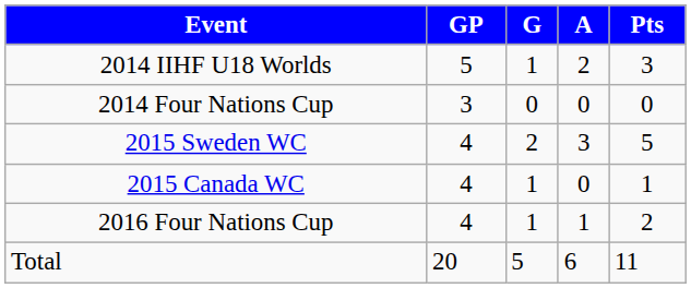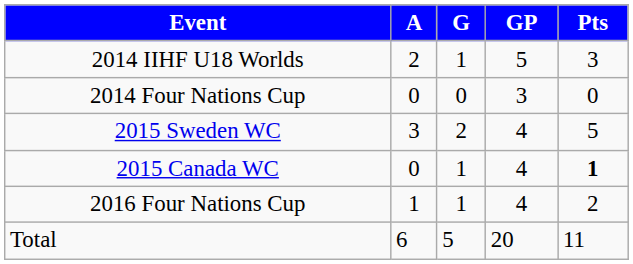columns swapped: GP <-> A
2015 Canada WC | Pts: normal -> bold
